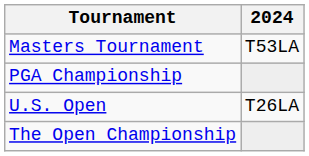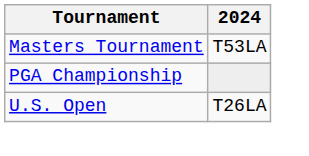- row: The Open Championship
